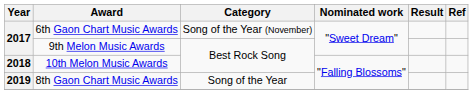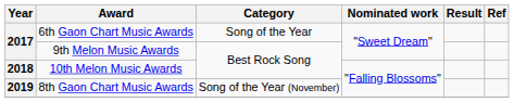6th Gaon Chart Music Awards | Category: Song of the Year (November) -> Song of the Year
8th Gaon Chart Music Awards | Category: Song of the Year -> Song of the Year (November)
